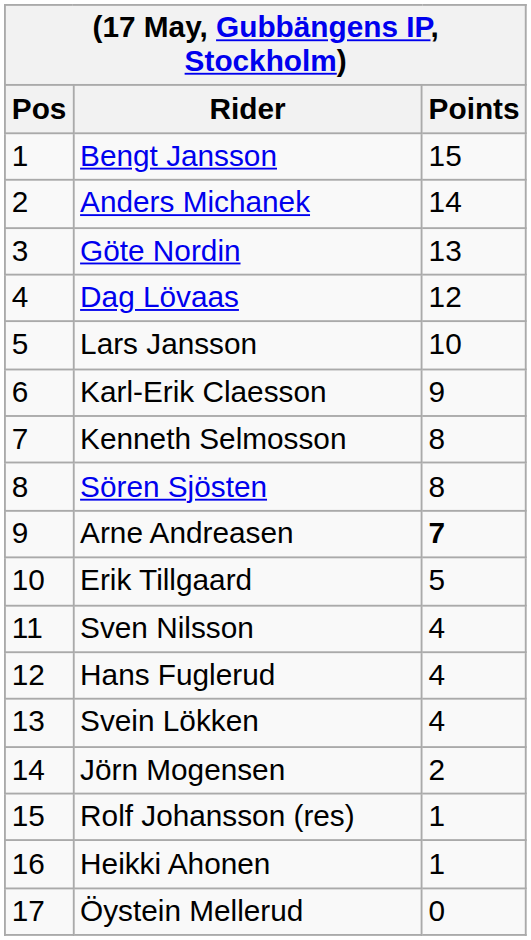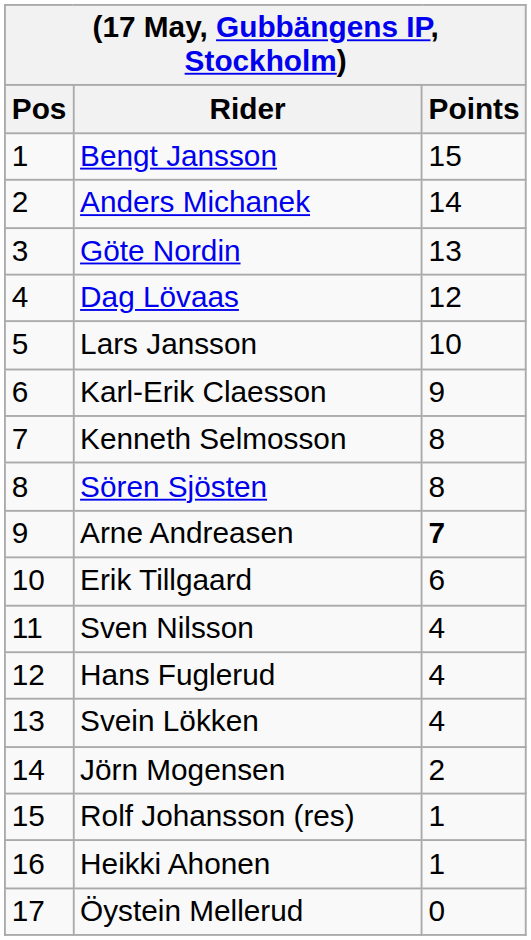Erik Tillgaard | Points: 5 -> 6
